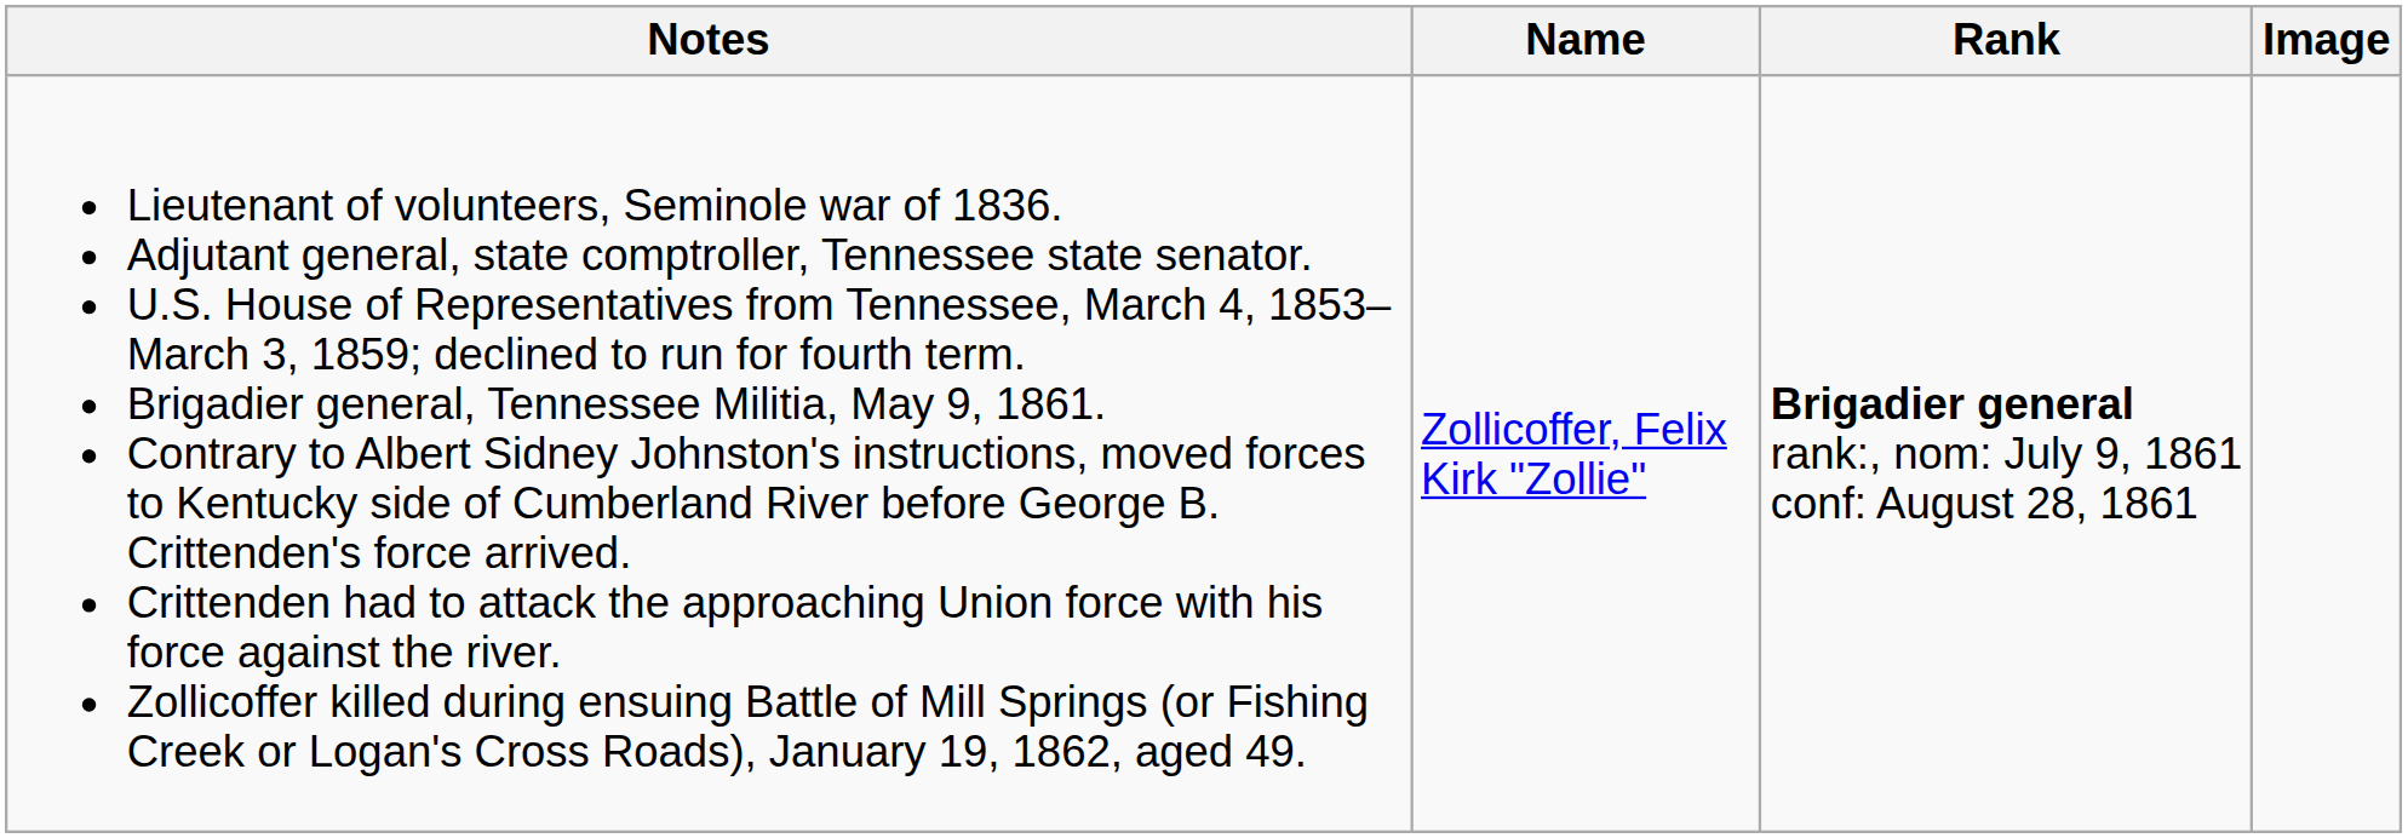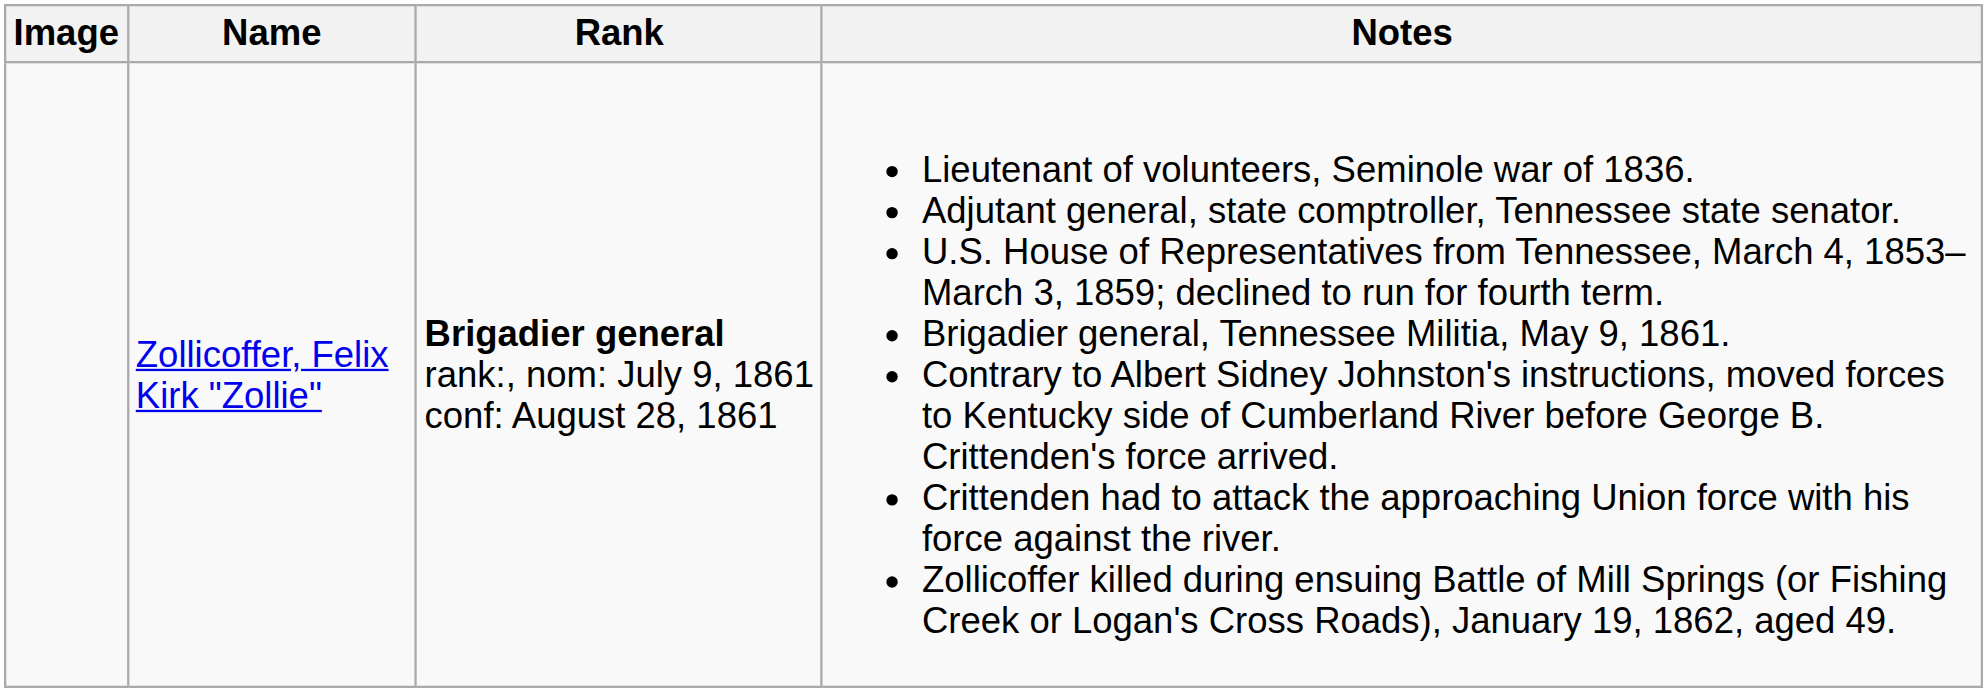columns swapped: Image <-> Notes
